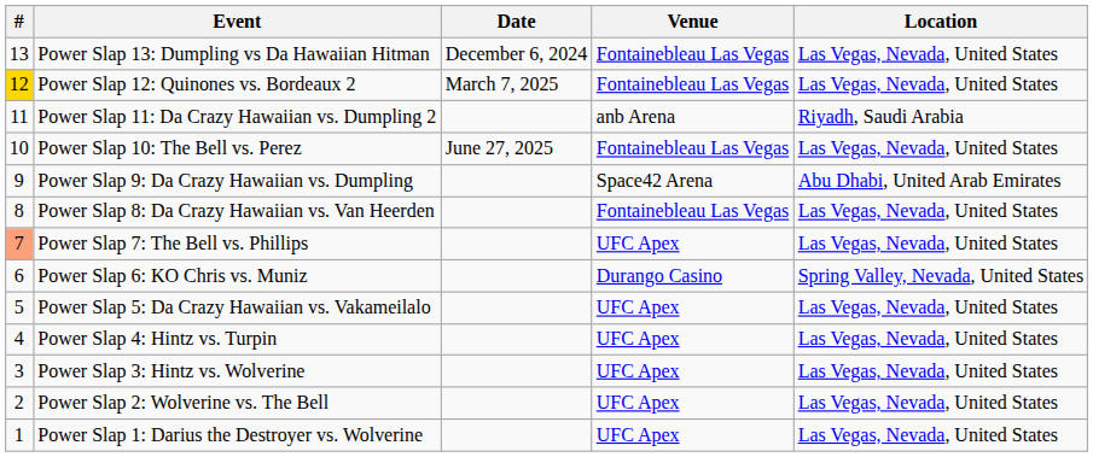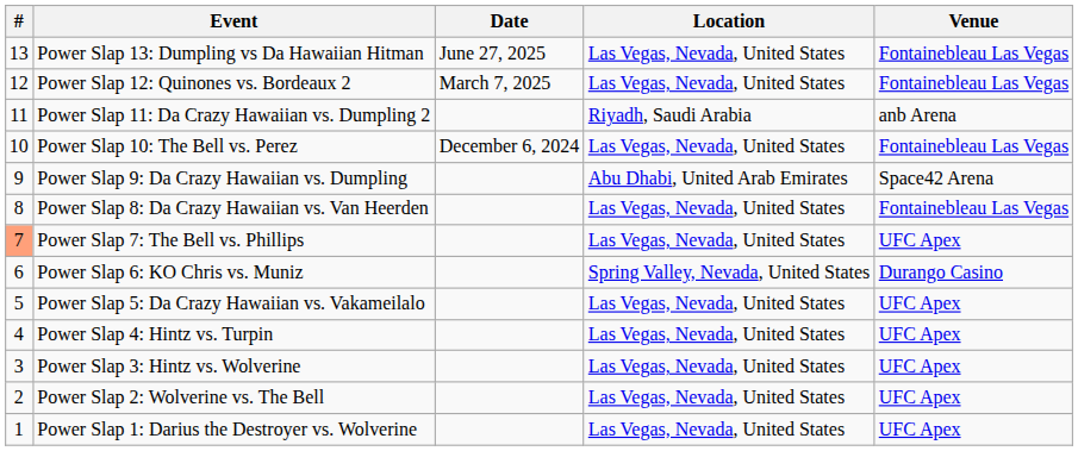columns swapped: Venue <-> Location
Power Slap 13: Dumpling vs Da Hawaiian Hitman | Date: December 6, 2024 -> June 27, 2025
Power Slap 12: Quinones vs. Bordeaux 2 | #: gold background -> no background
Power Slap 10: The Bell vs. Perez | Date: June 27, 2025 -> December 6, 2024
